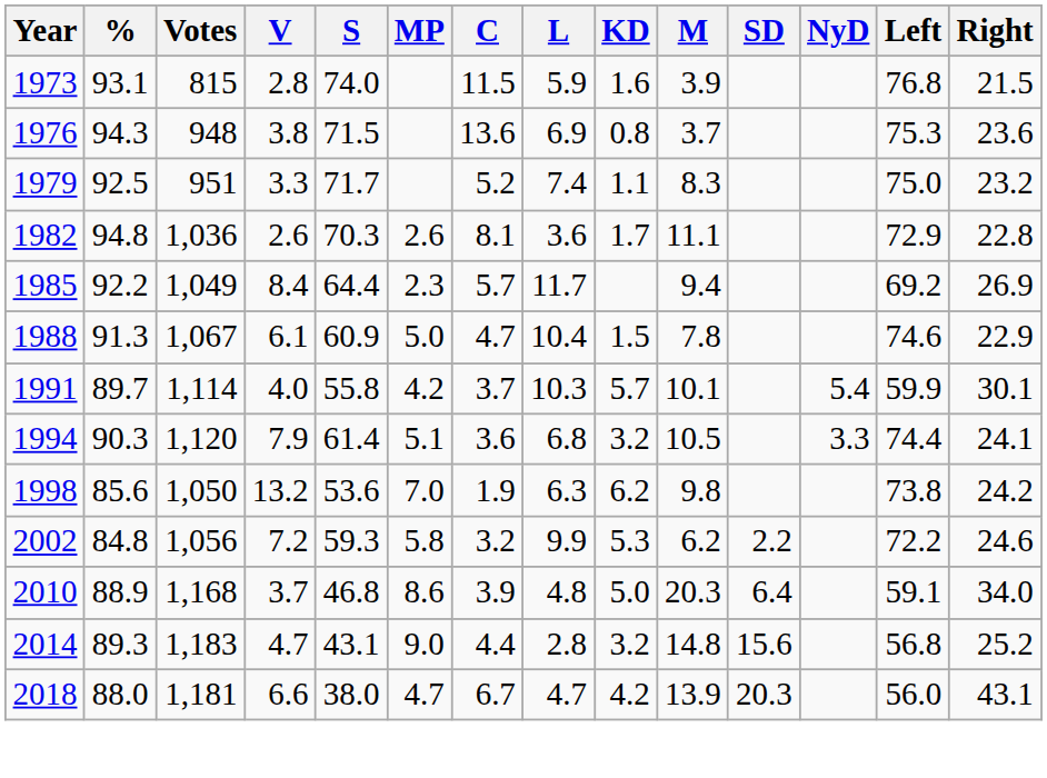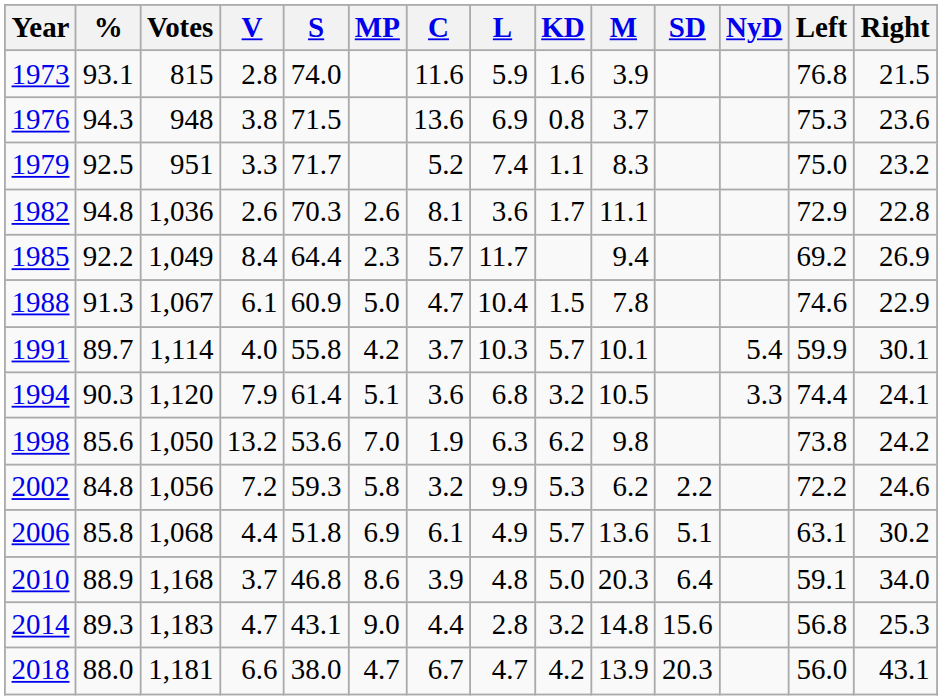1973 | C: 11.5 -> 11.6
+ row: 2006 | 85.8 | 1,068 | 4.4 | 51.8 | 6.9 | 6.1 | 4.9 | 5.7 | 13.6 | 5.1 | 63.1 | 30.2
2014 | Right: 25.2 -> 25.3
